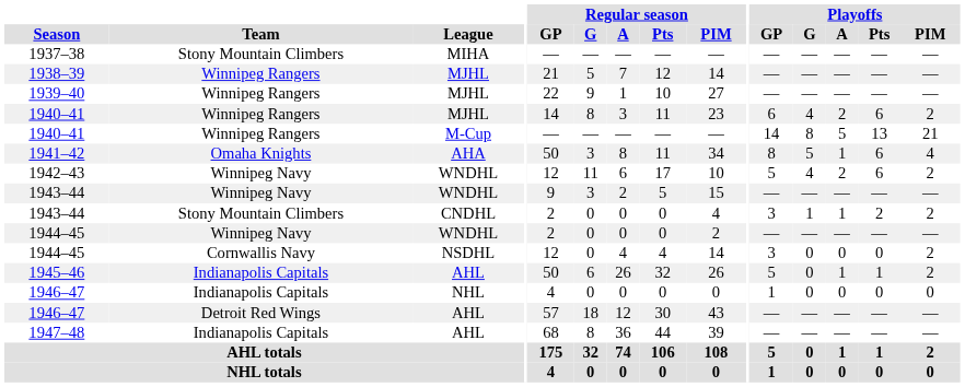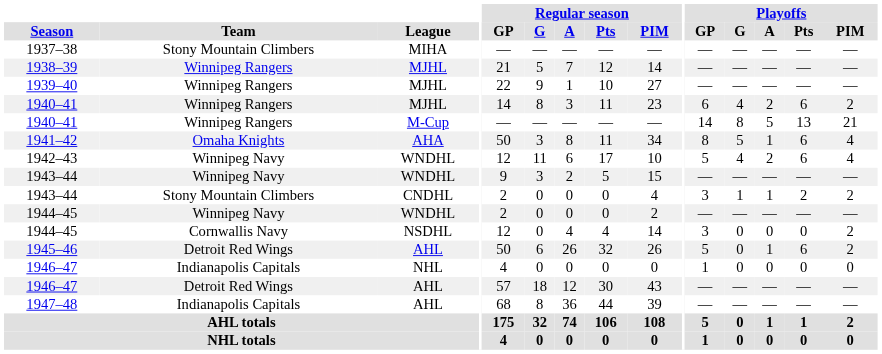1942–43 | Playoffs / PIM: 2 -> 4
1945–46 | Team: Indianapolis Capitals -> Detroit Red Wings
1945–46 | Playoffs / Pts: 1 -> 6
